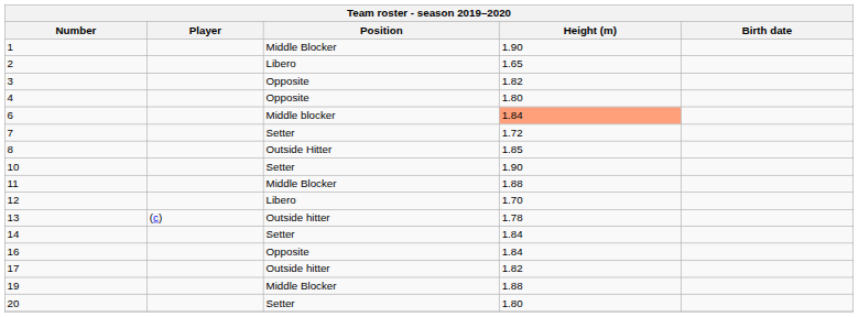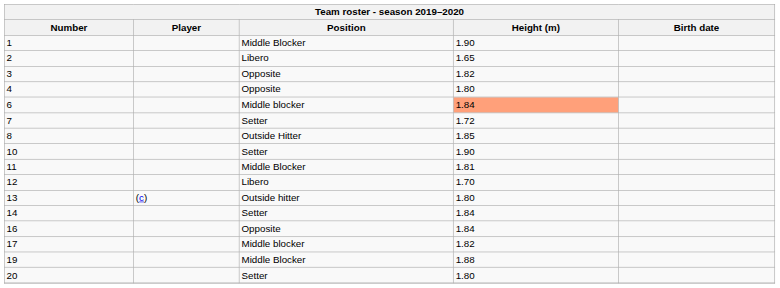11 | Height (m): 1.88 -> 1.81
13 | Height (m): 1.78 -> 1.80
17 | Position: Outside hitter -> Middle blocker
